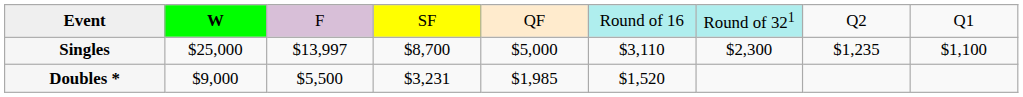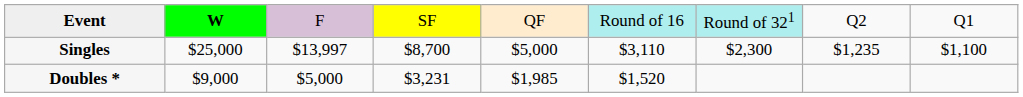Doubles * | column 3: $5,500 -> $5,000
